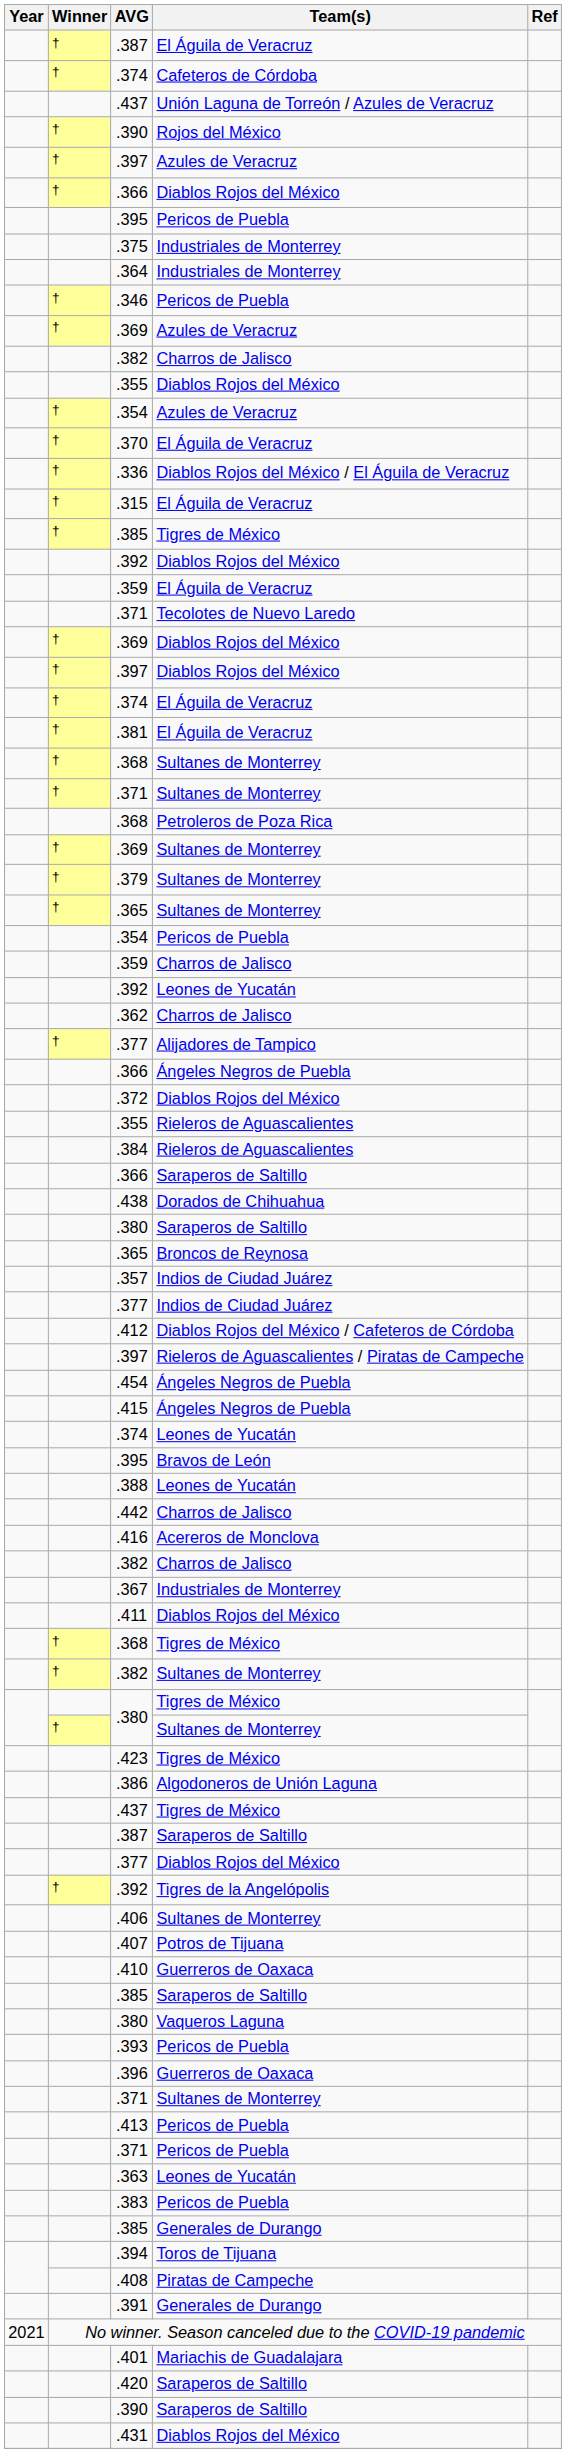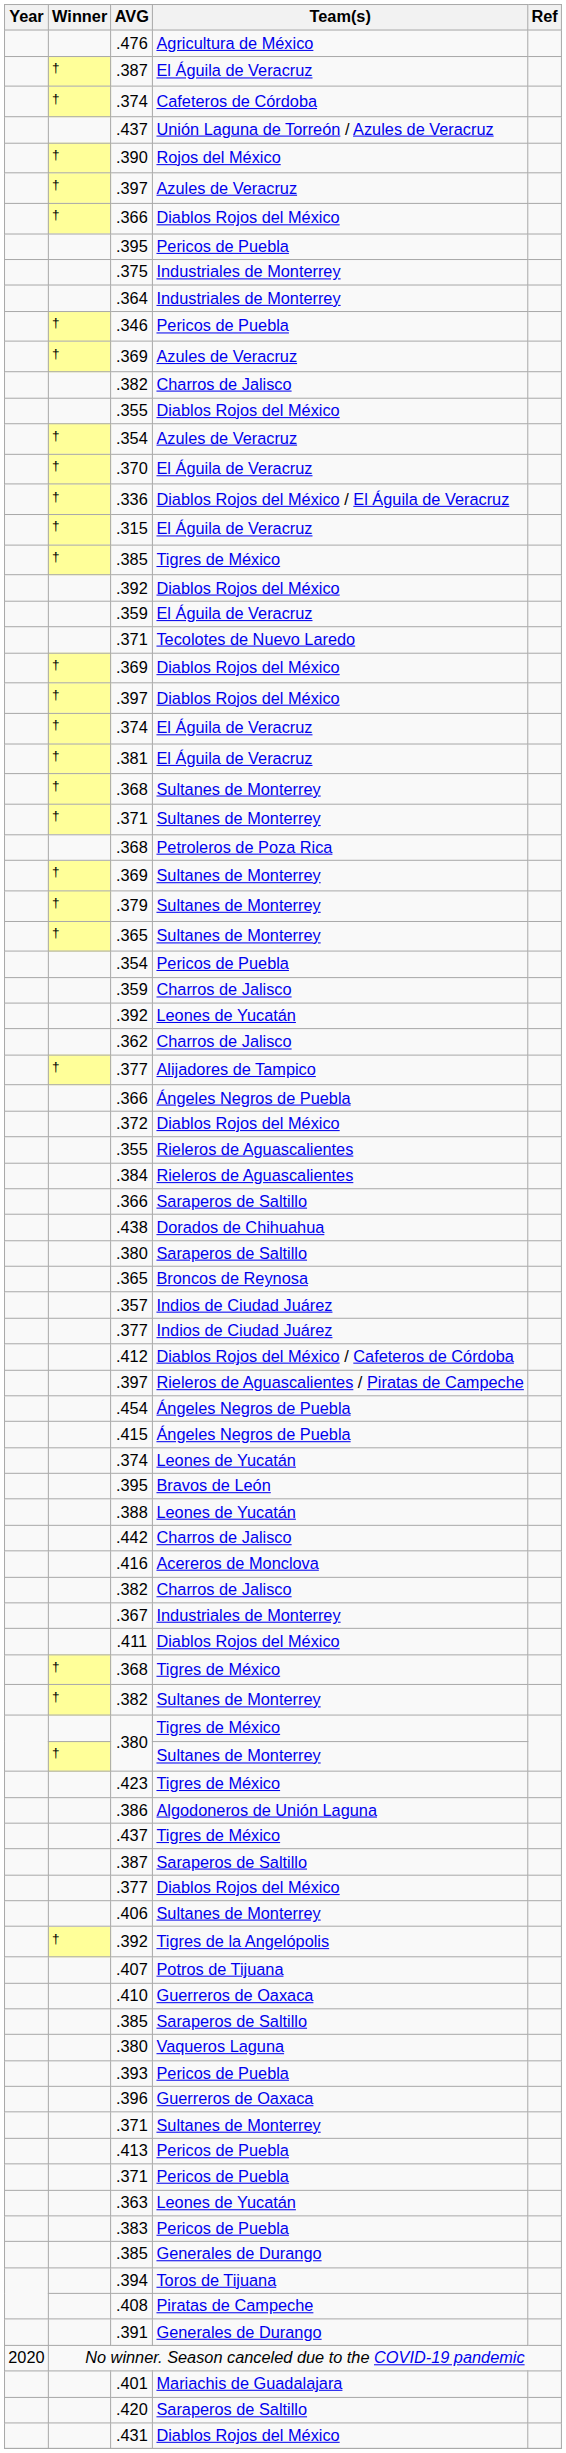+ row: .476 | Agricultura de México
rows swapped: .406 <-> .392 / Tigres de la Angelópolis
No winner. Season canceled due to the COVID-19 pandemic | Year: 2021 -> 2020
- row: .390 | Saraperos de Saltillo
